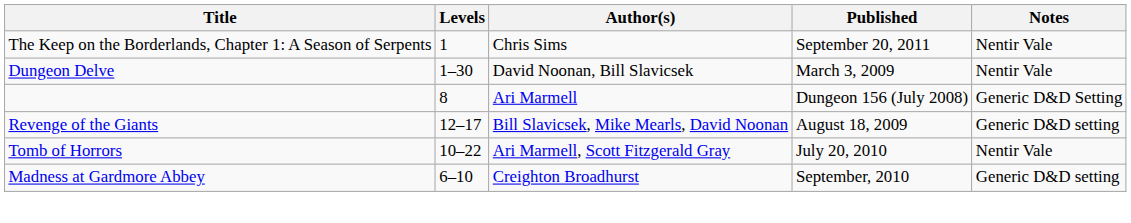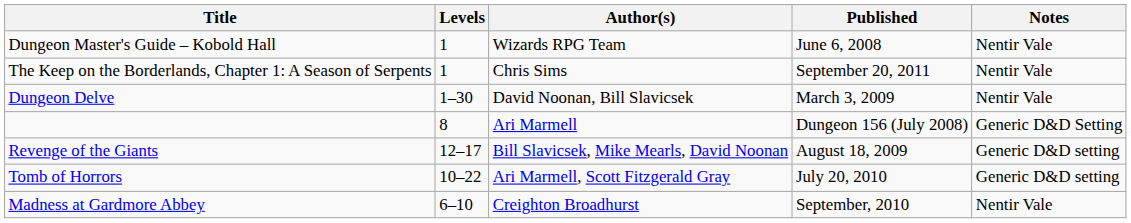+ row: Dungeon Master's Guide – Kobold Hall | 1 | Wizards RPG Team | June 6, 2008 | Nentir Vale
Tomb of Horrors | Notes: Nentir Vale -> Generic D&D setting
Madness at Gardmore Abbey | Notes: Generic D&D setting -> Nentir Vale
